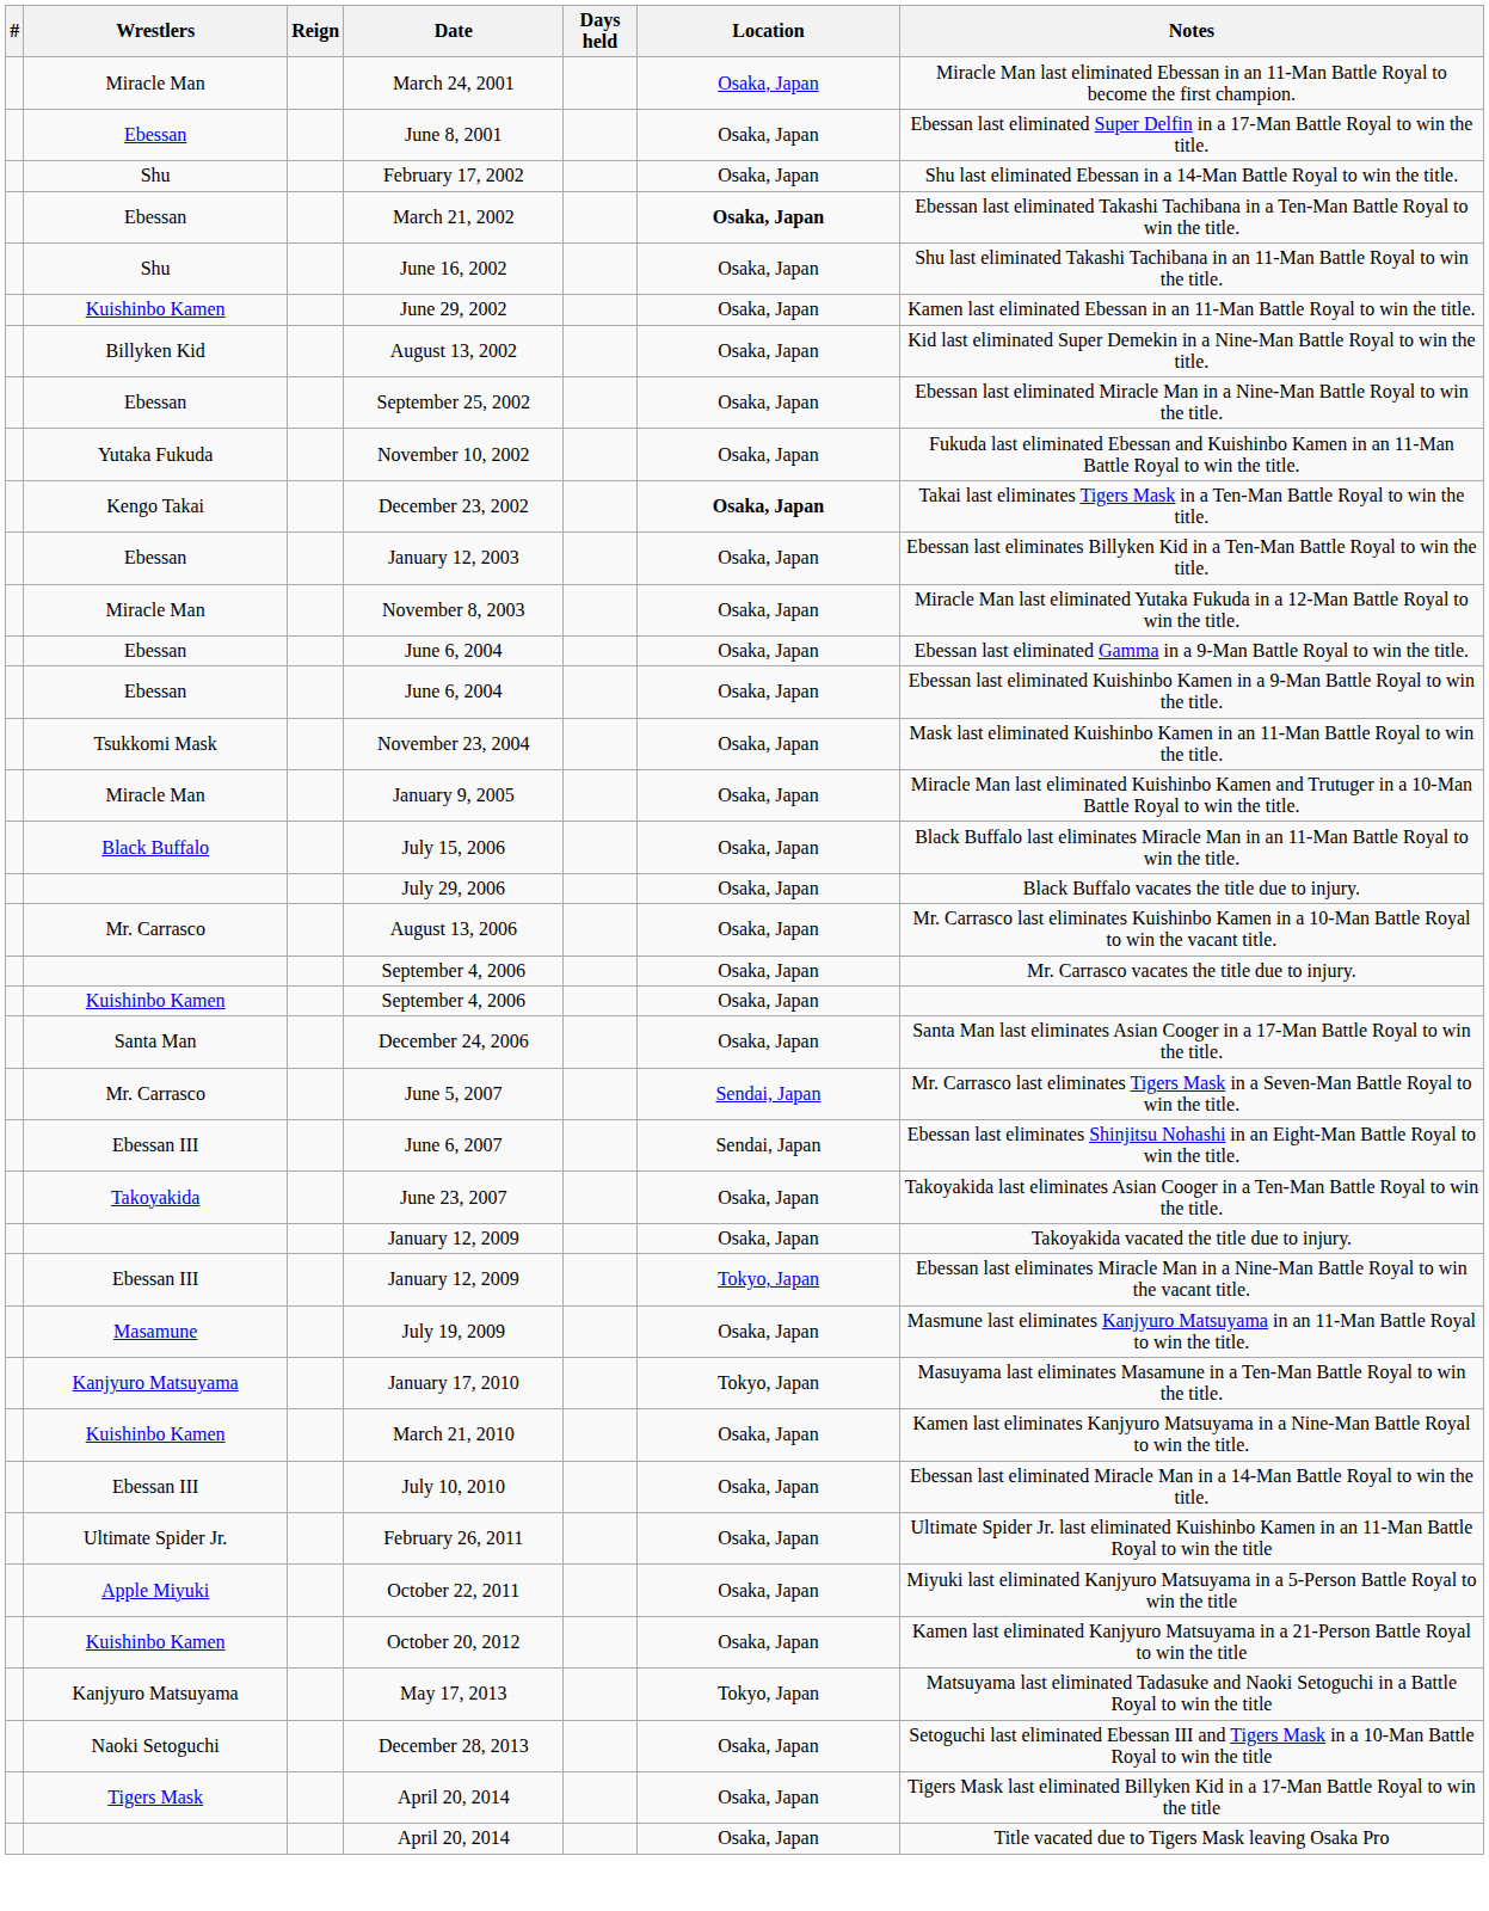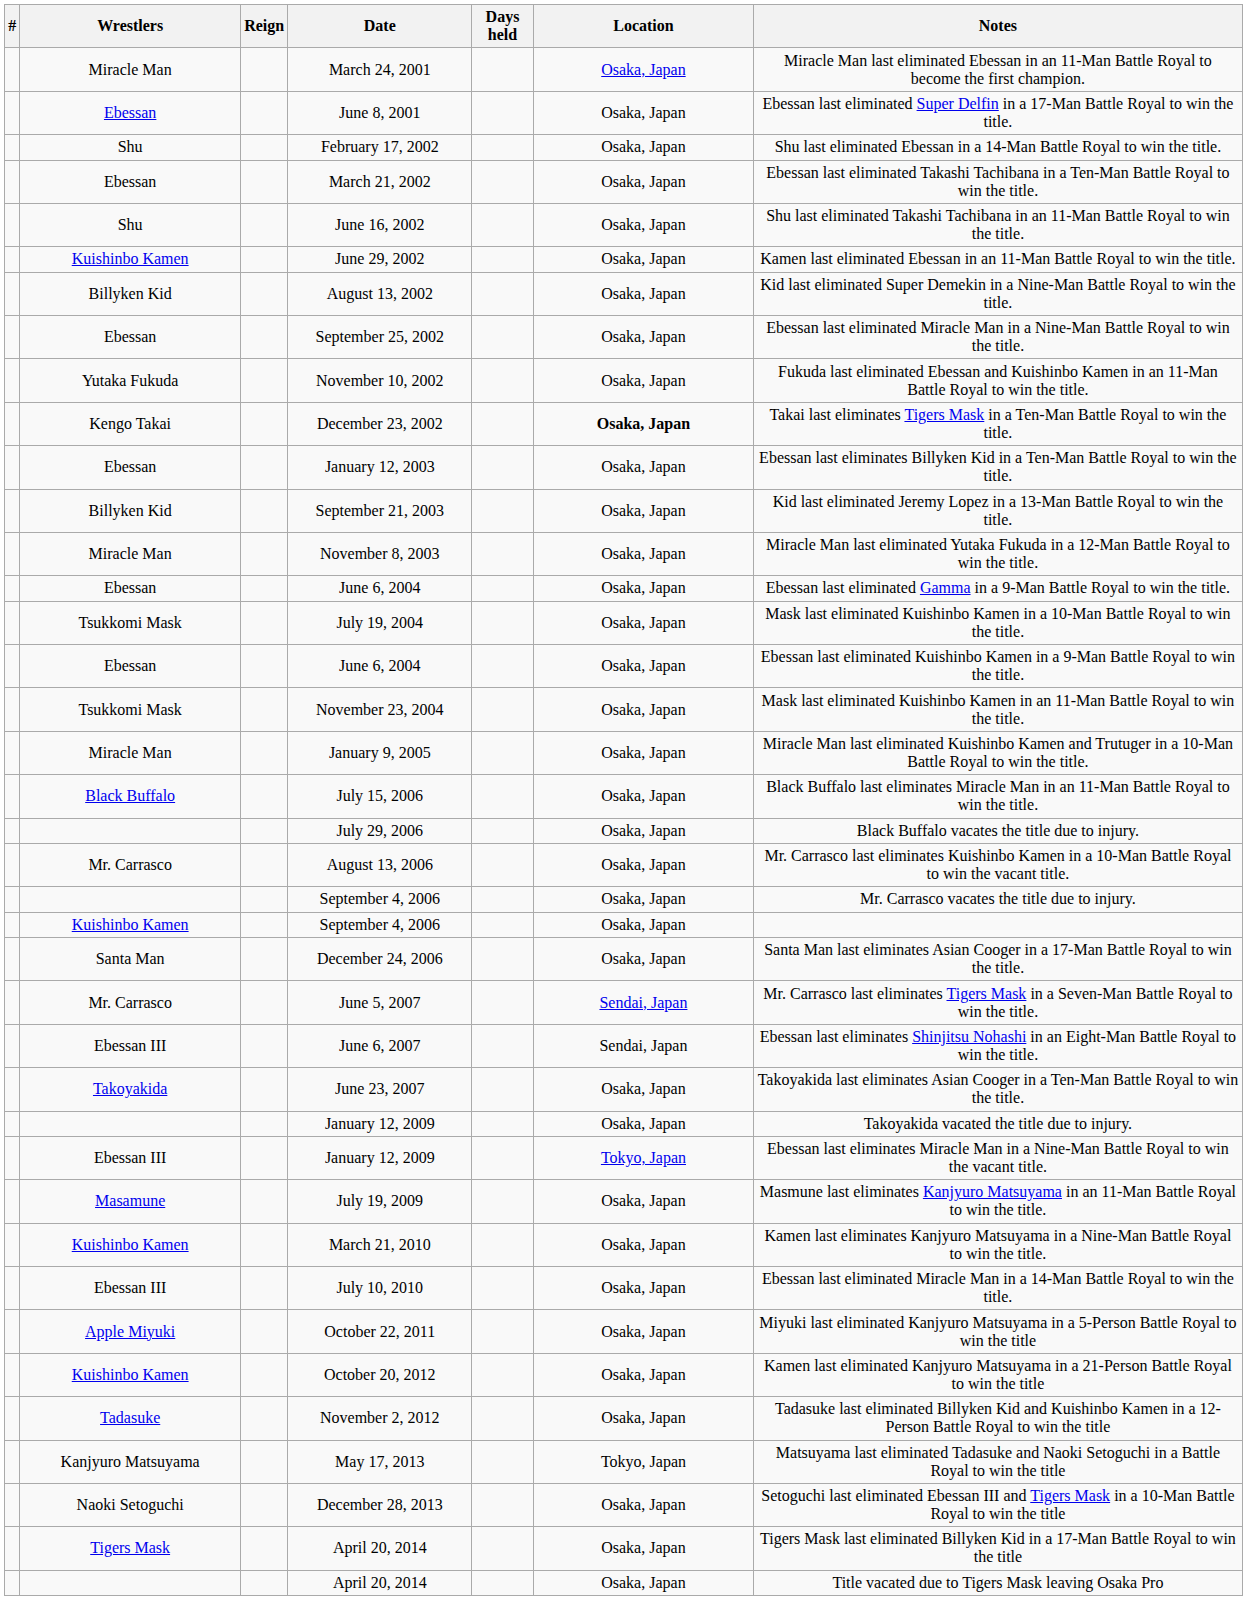March 21, 2002 | Location: bold -> normal
+ row: Billyken Kid | September 21, 2003 | Osaka, Japan | Kid last eliminated Jeremy Lopez in a 13-Man Battle Royal to win the title.
+ row: Tsukkomi Mask | July 19, 2004 | Osaka, Japan | Mask last eliminated Kuishinbo Kamen in a 10-Man Battle Royal to win the title.
- row: Kanjyuro Matsuyama | January 17, 2010 | Tokyo, Japan | Masuyama last eliminates Masamune in a Ten-Man Battle Royal to win the title.
- row: Ultimate Spider Jr. | February 26, 2011 | Osaka, Japan | Ultimate Spider Jr. last eliminated Kuishinbo Kamen in an 11-Man Battle Royal to win the title
+ row: Tadasuke | November 2, 2012 | Osaka, Japan | Tadasuke last eliminated Billyken Kid and Kuishinbo Kamen in a 12-Person Battle Royal to win the title
